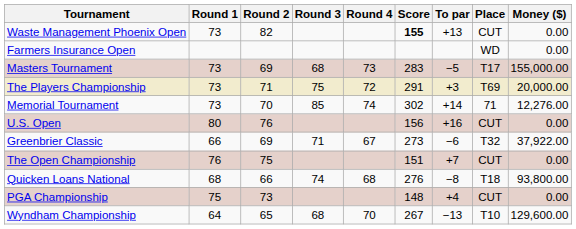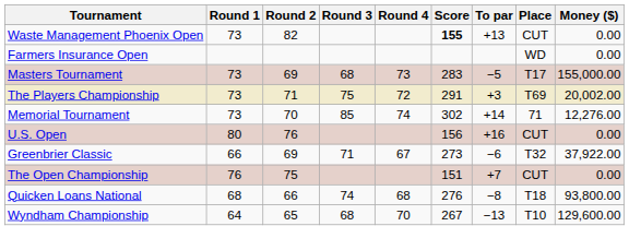The Players Championship | Money ($): 20,000.00 -> 20,002.00
- row: PGA Championship | 75 | 73 | 148 | +4 | CUT | 0.00
